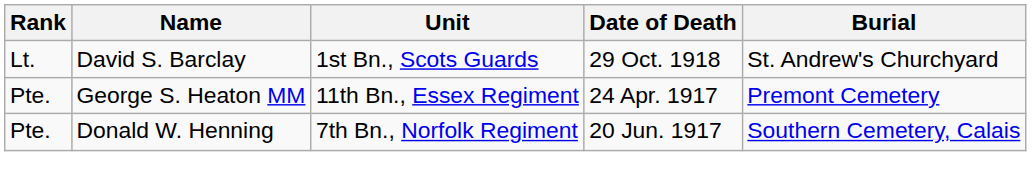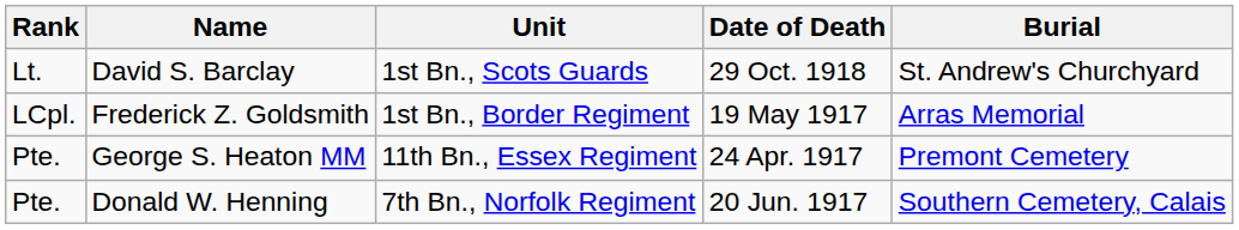+ row: LCpl. | Frederick Z. Goldsmith | 1st Bn., Border Regiment | 19 May 1917 | Arras Memorial
